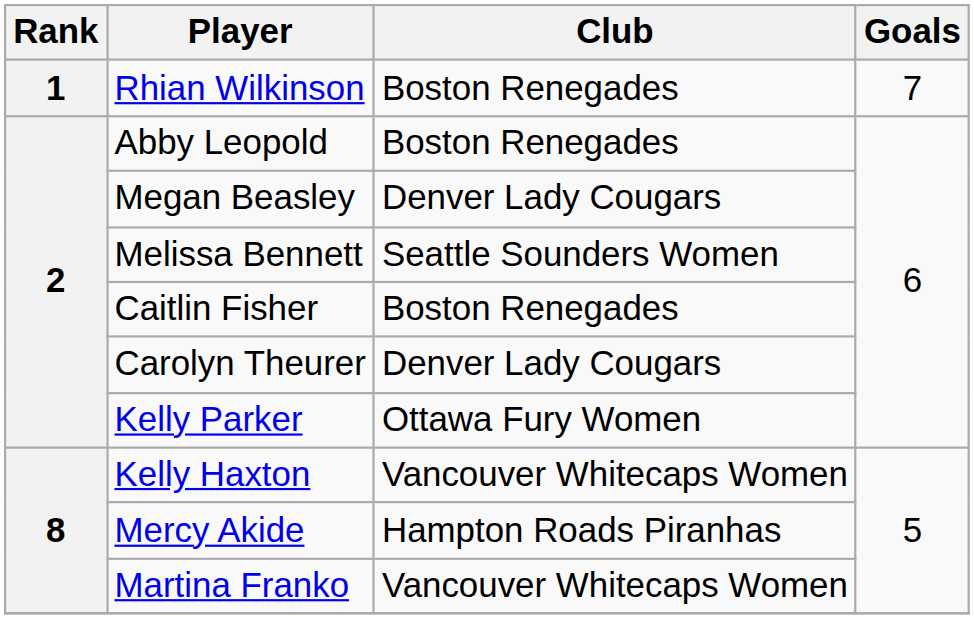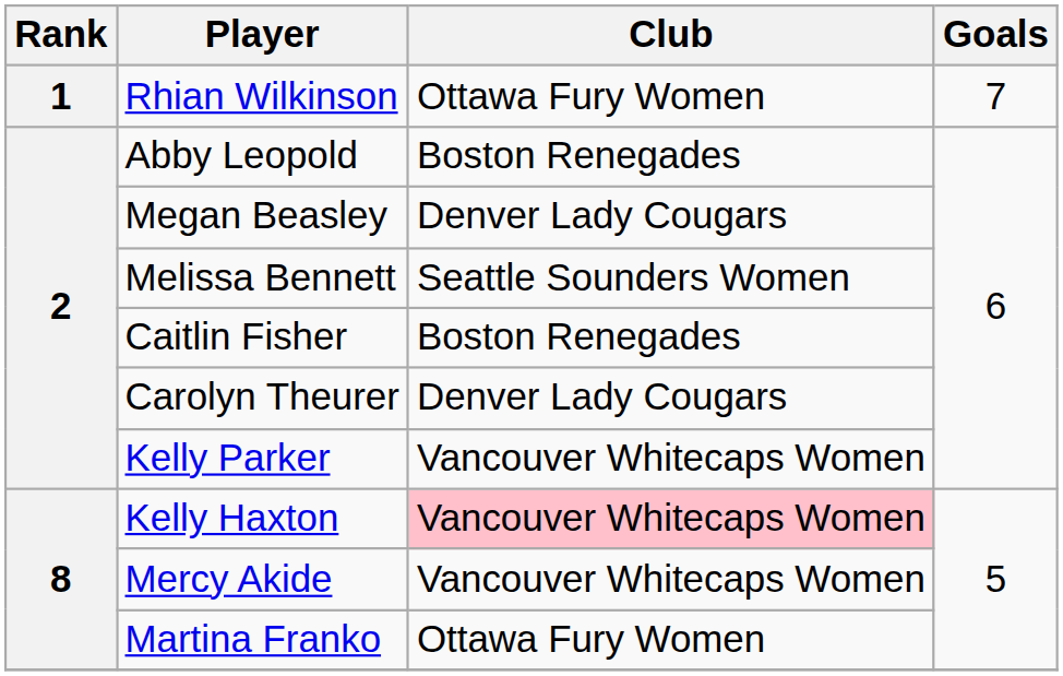Rhian Wilkinson | Club: Boston Renegades -> Ottawa Fury Women
Kelly Parker | Club: Ottawa Fury Women -> Vancouver Whitecaps Women
Kelly Haxton | Club: no background -> pink background
Mercy Akide | Club: Hampton Roads Piranhas -> Vancouver Whitecaps Women
Martina Franko | Club: Vancouver Whitecaps Women -> Ottawa Fury Women
